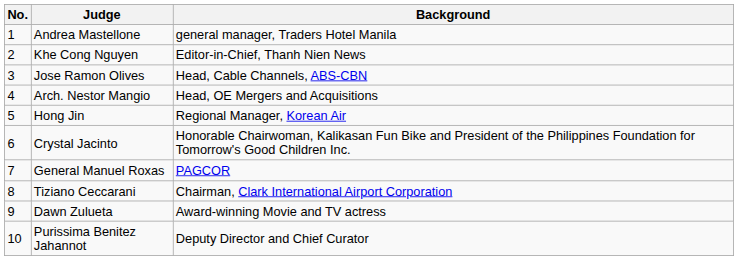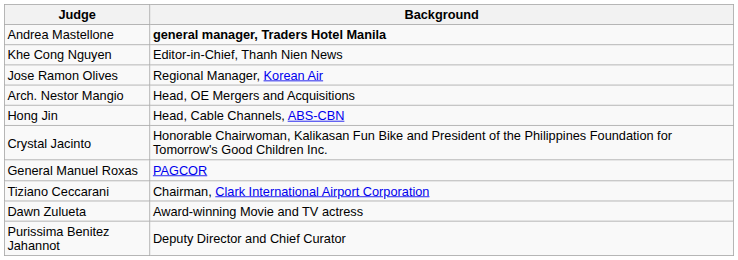- column: No. | 1 | 2 | 3 | 4 | 5 | 6 | 7 | 8 | 9 | 10
Andrea Mastellone | Background: normal -> bold
Jose Ramon Olives | Background: Head, Cable Channels, ABS-CBN -> Regional Manager, Korean Air
Hong Jin | Background: Regional Manager, Korean Air -> Head, Cable Channels, ABS-CBN
